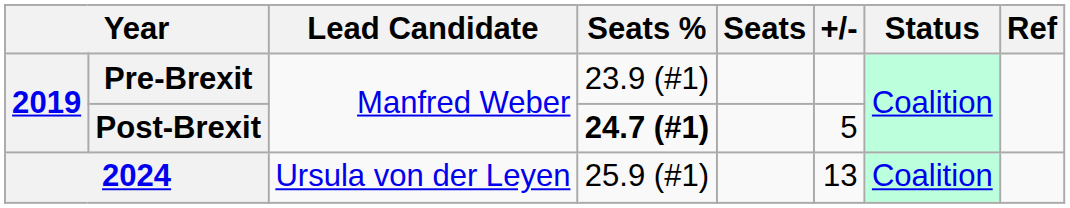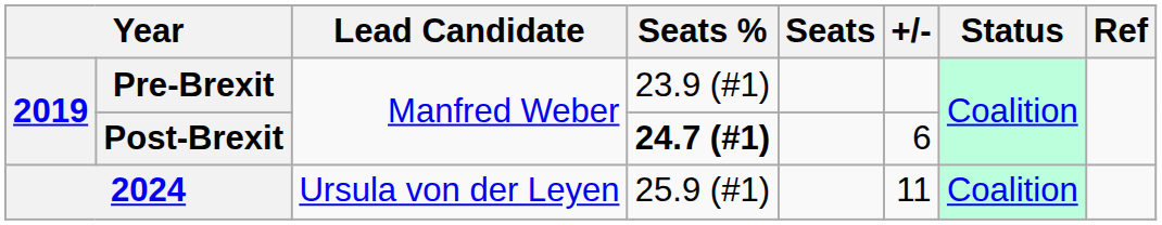Post-Brexit | +/-: 5 -> 6
2024 | +/-: 13 -> 11
